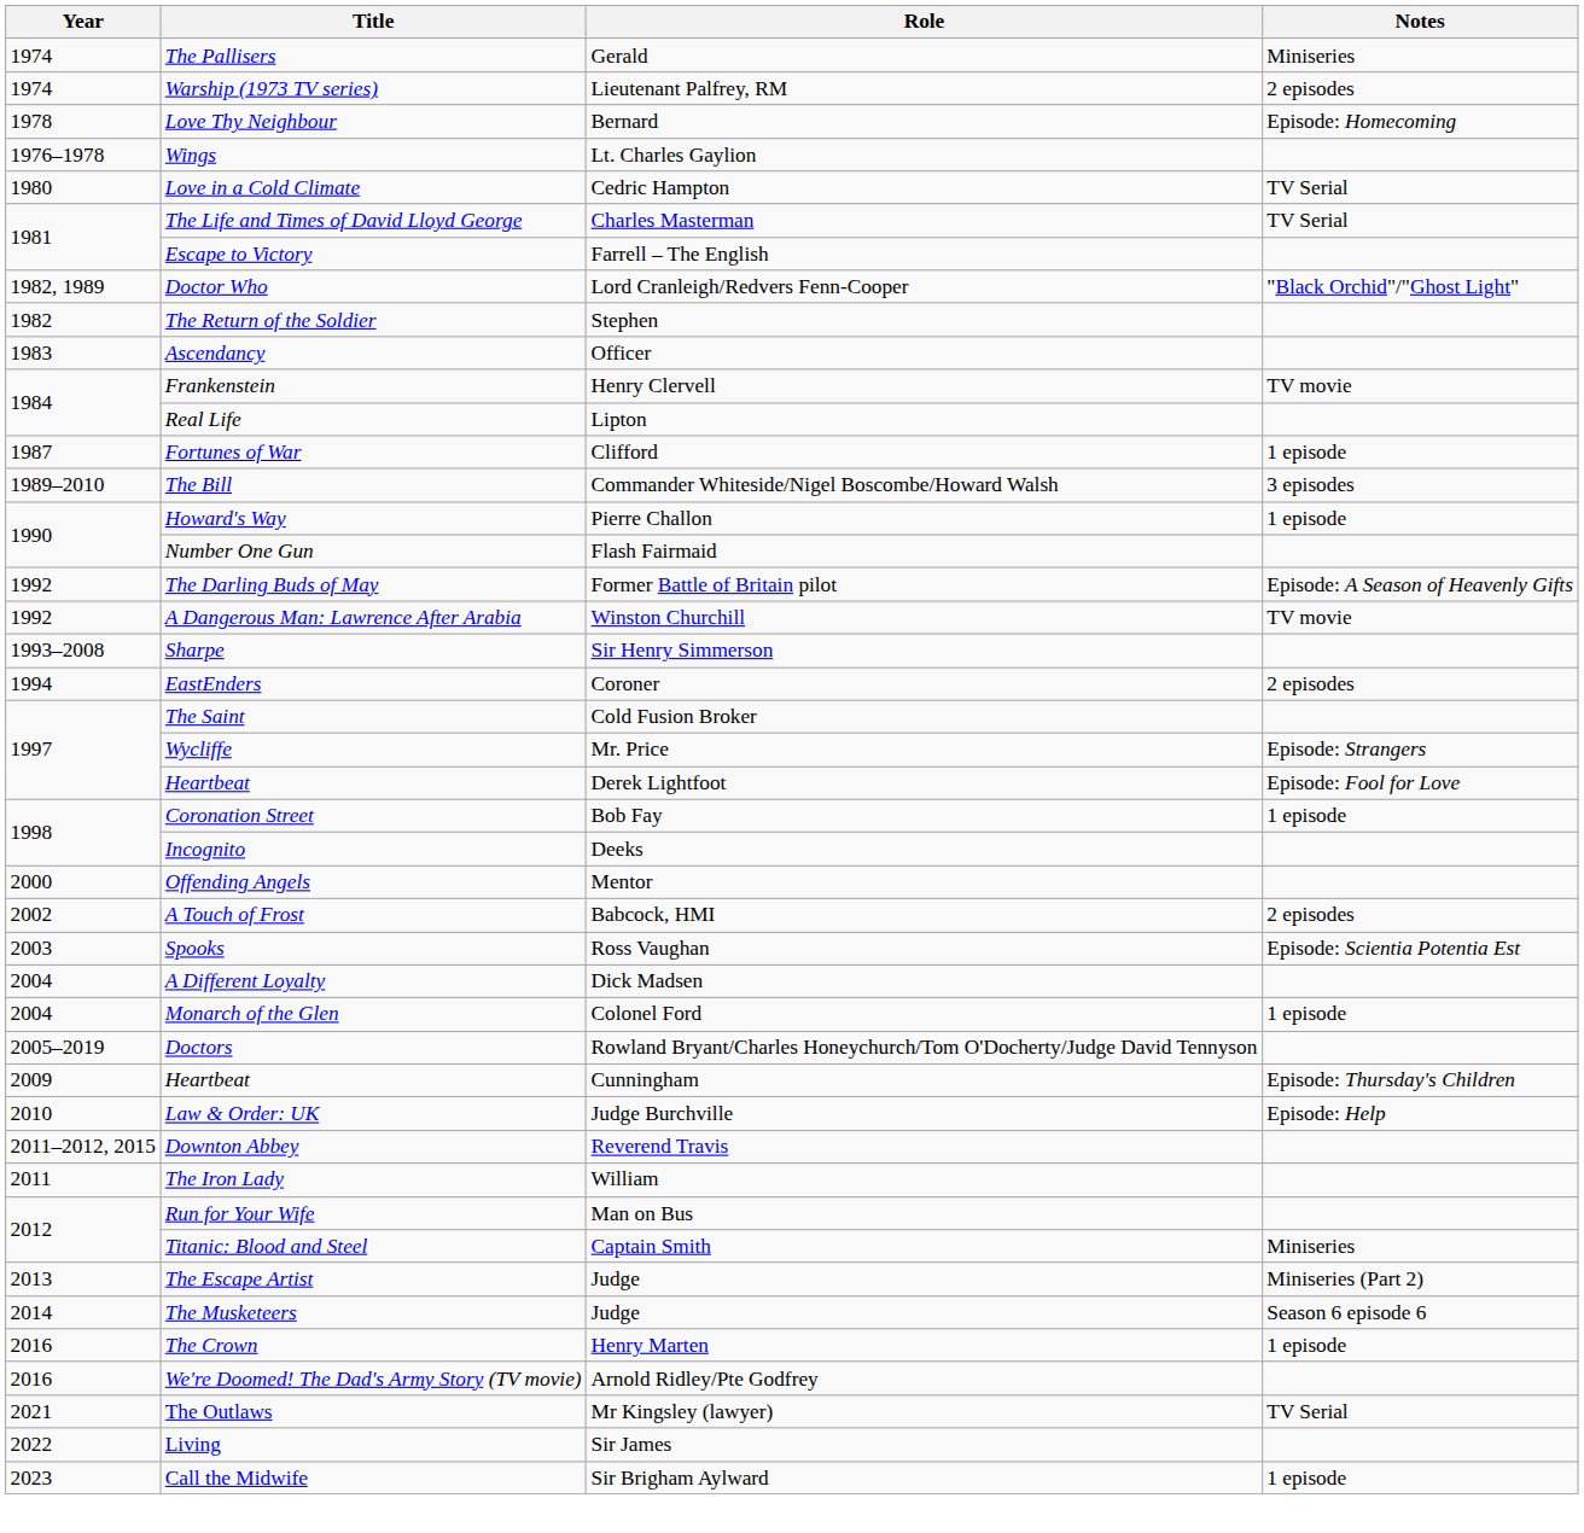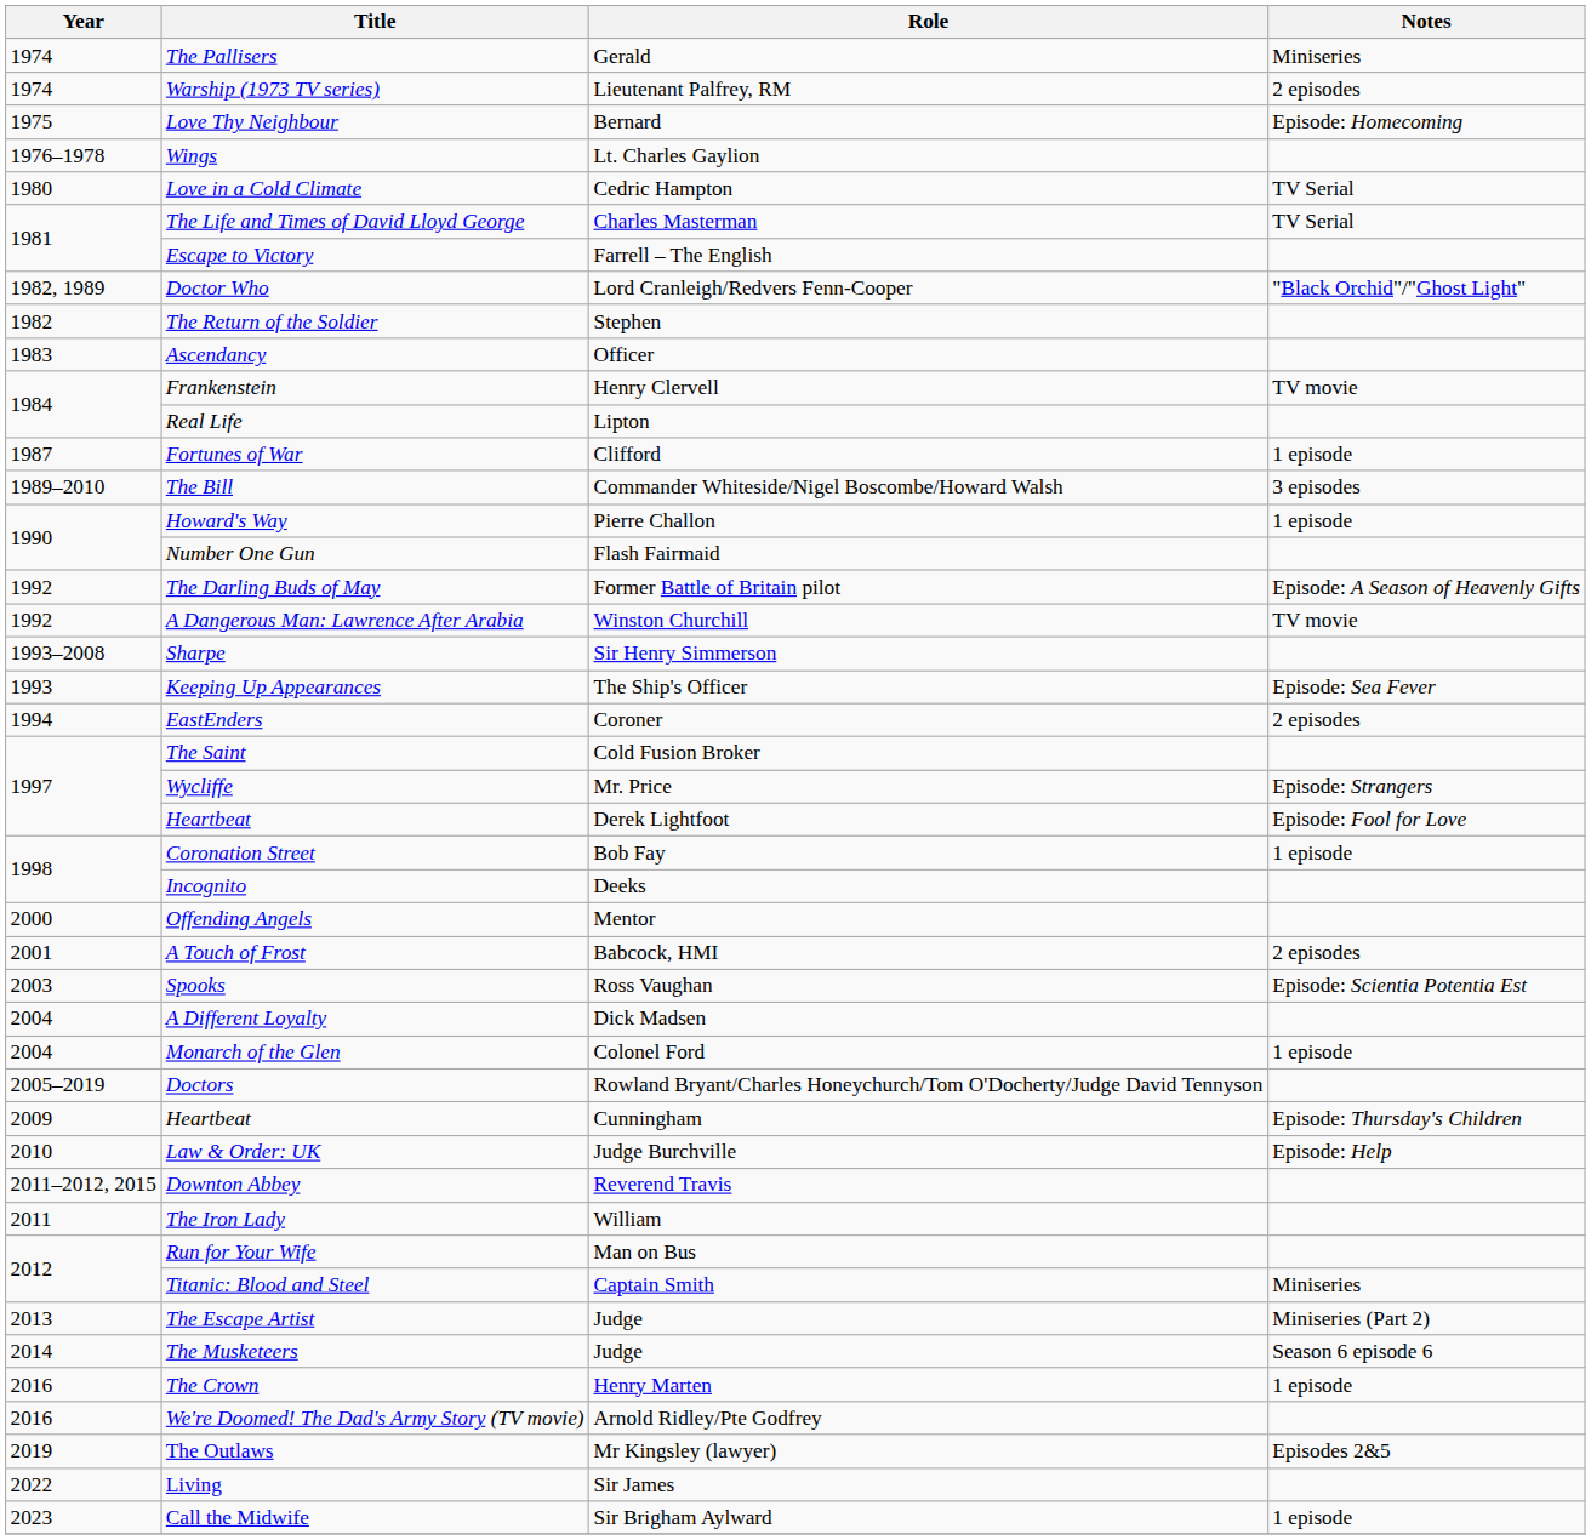Love Thy Neighbour | Year: 1978 -> 1975
+ row: 1993 | Keeping Up Appearances | The Ship's Officer | Episode: Sea Fever
A Touch of Frost | Year: 2002 -> 2001
The Outlaws | Year: 2021 -> 2019
The Outlaws | Notes: TV Serial -> Episodes 2&5
